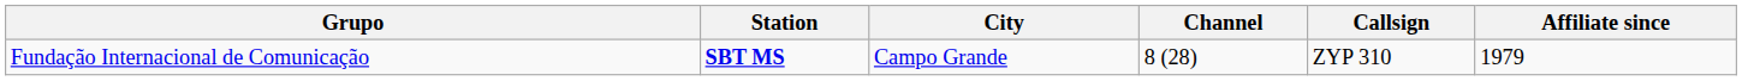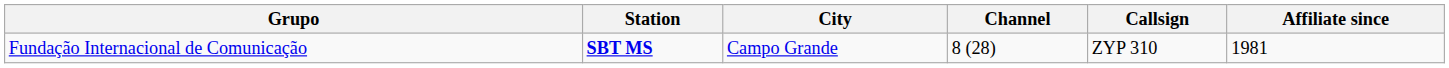Fundação Internacional de Comunicação | Affiliate since: 1979 -> 1981
